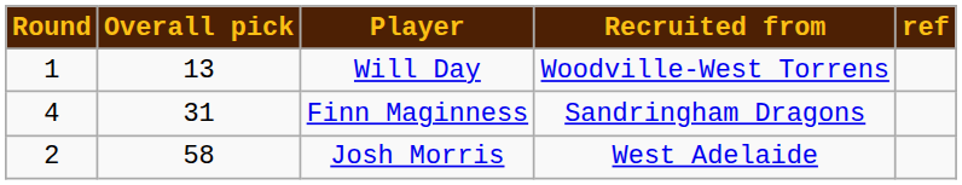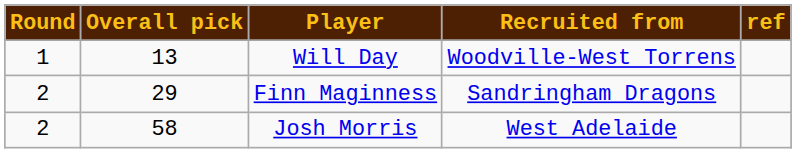Finn Maginness | Round: 4 -> 2
Finn Maginness | Overall pick: 31 -> 29
